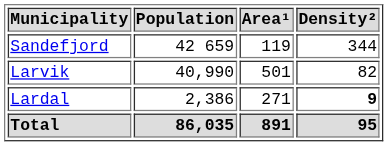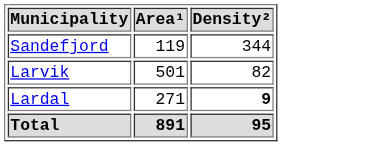- column: Population | 42 659 | 40,990 | 2,386 | 86,035
